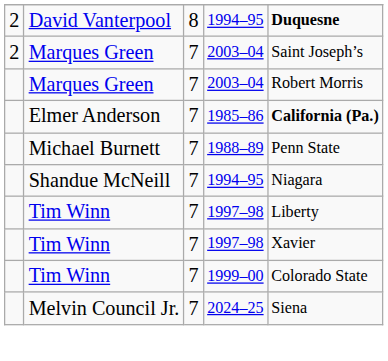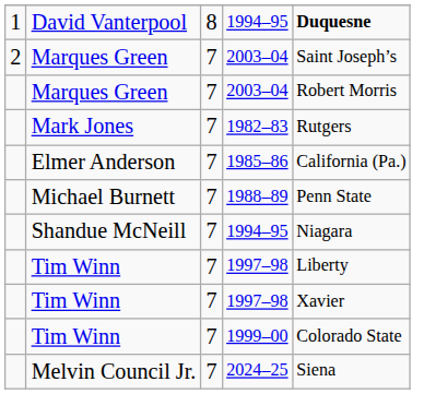David Vanterpool | column 1: 2 -> 1
+ row: Mark Jones | 7 | 1982–83 | Rutgers
Elmer Anderson | column 5: bold -> normal
